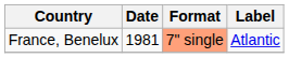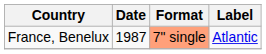France, Benelux | Date: 1981 -> 1987
